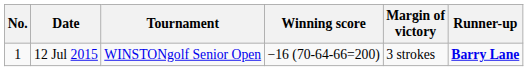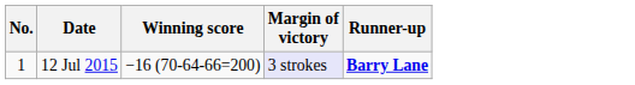- column: Tournament | WINSTONgolf Senior Open
12 Jul 2015 | Margin of victory: no background -> lavender background
